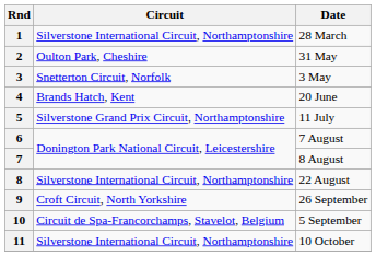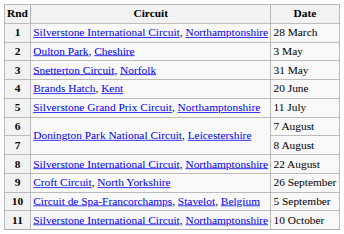2 | Date: 31 May -> 3 May
3 | Date: 3 May -> 31 May
